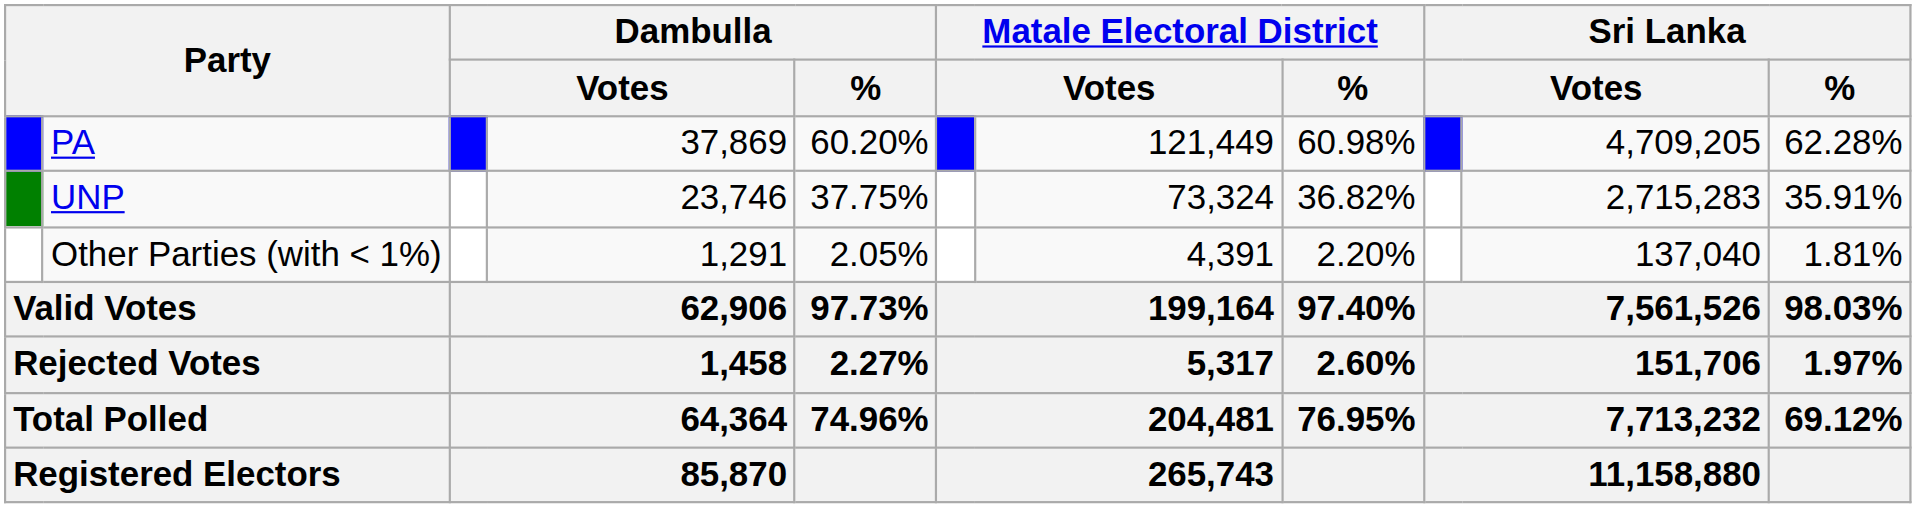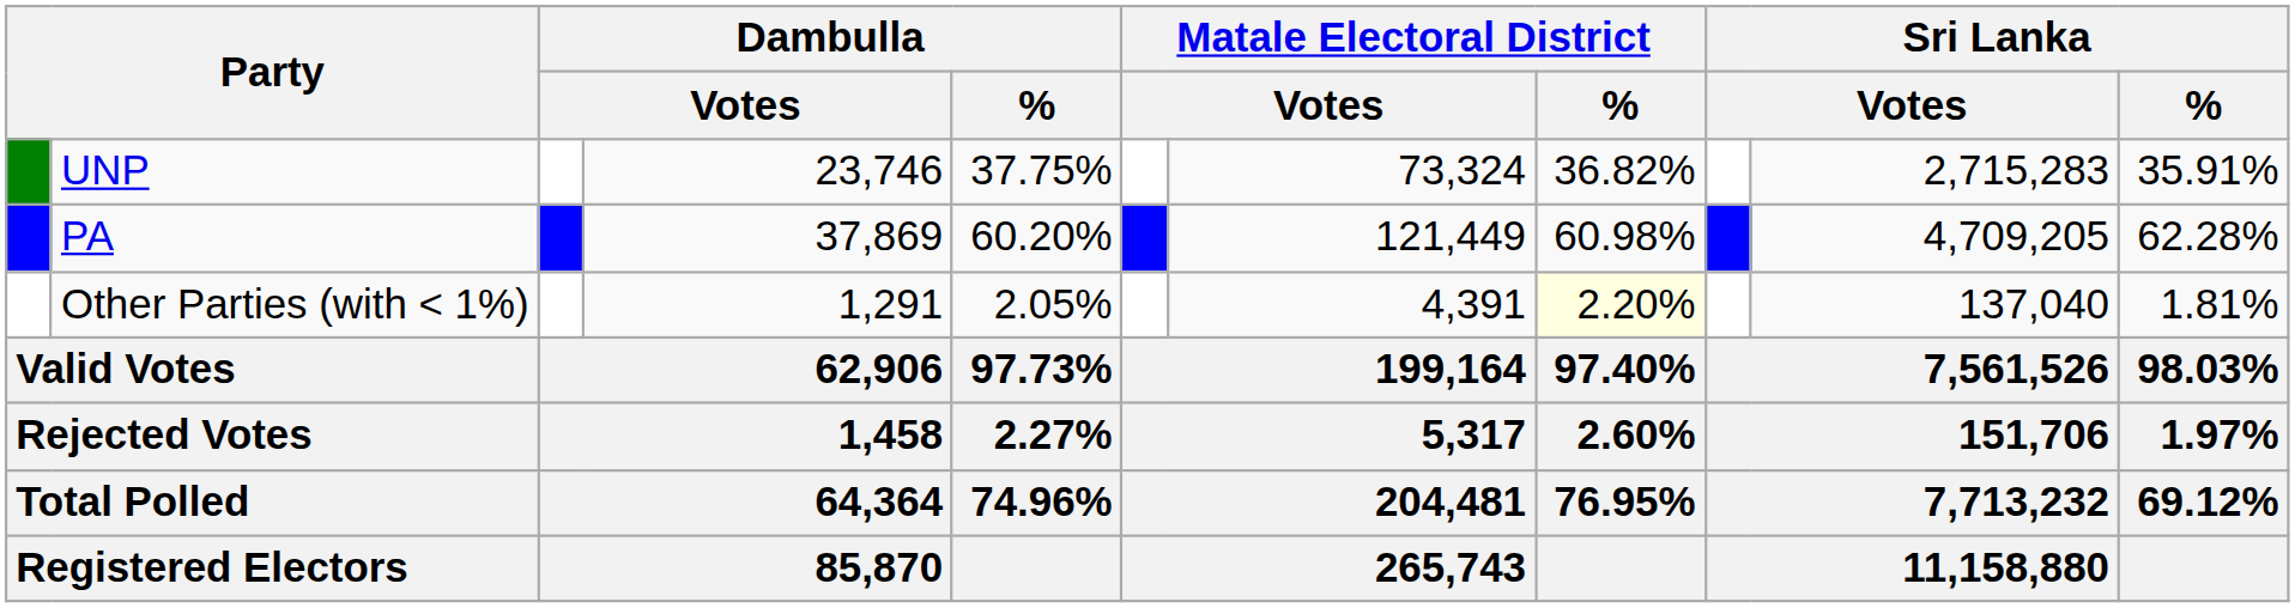rows swapped: PA <-> UNP
Other Parties (with < 1%) | Matale Electoral District / %: no background -> lightyellow background
